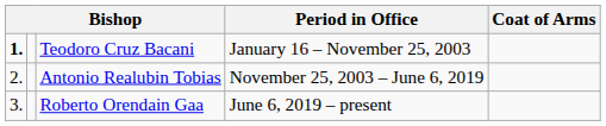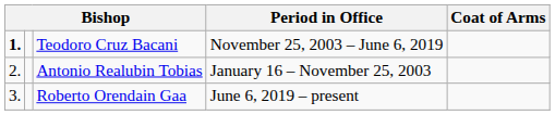Teodoro Cruz Bacani | Period in Office: January 16 – November 25, 2003 -> November 25, 2003 – June 6, 2019
Antonio Realubin Tobias | Period in Office: November 25, 2003 – June 6, 2019 -> January 16 – November 25, 2003
